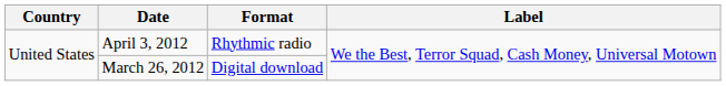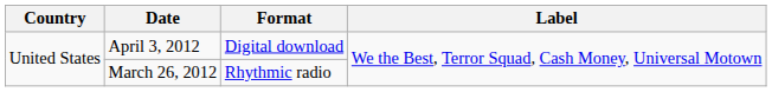April 3, 2012 | Format: Rhythmic radio -> Digital download
March 26, 2012 | Format: Digital download -> Rhythmic radio
